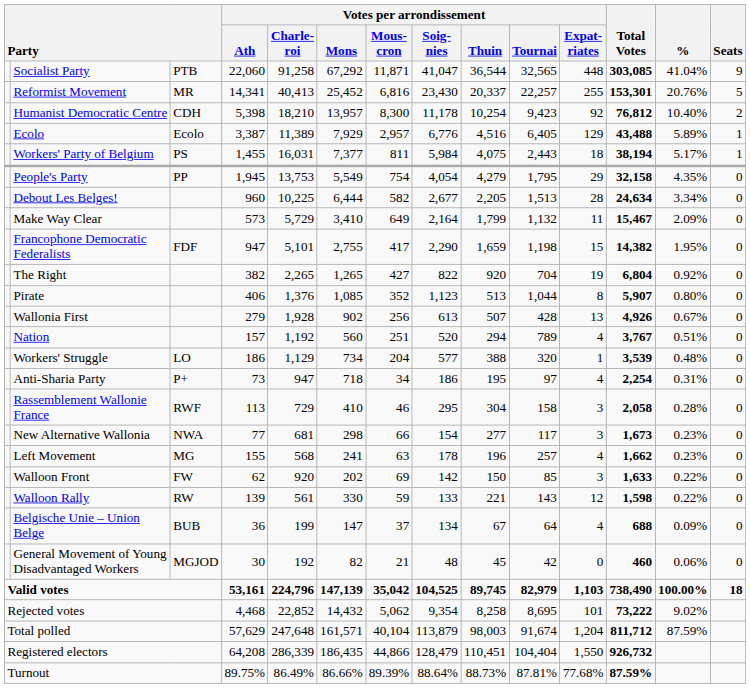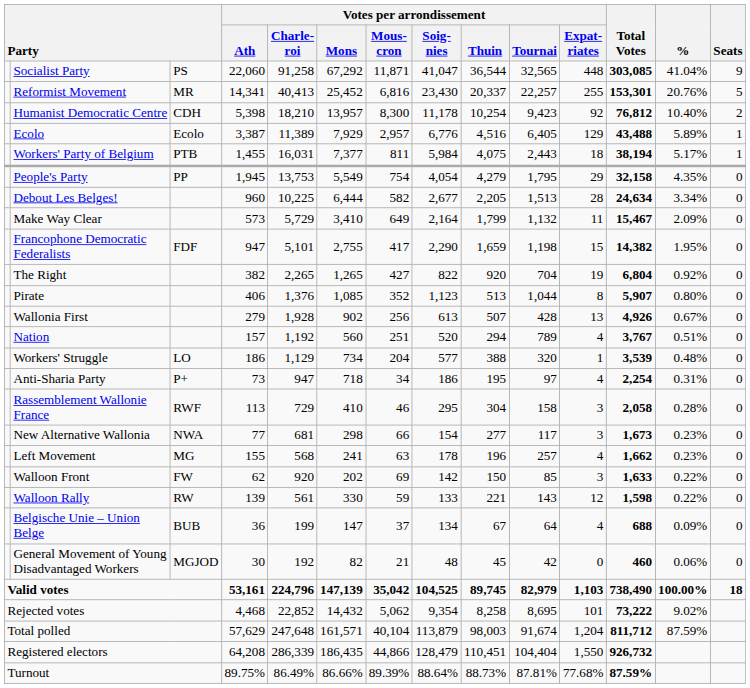Socialist Party | column 3: PTB -> PS
Workers' Party of Belgium | column 3: PS -> PTB
